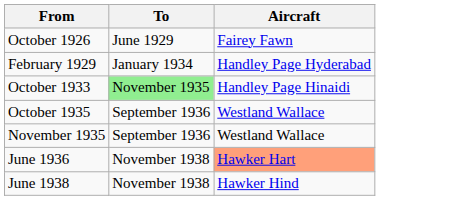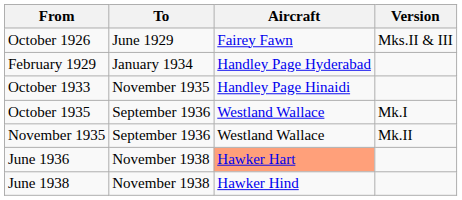+ column: Version | Mks.II & III | Mk.I | Mk.II
October 1933 | To: lightgreen background -> no background
